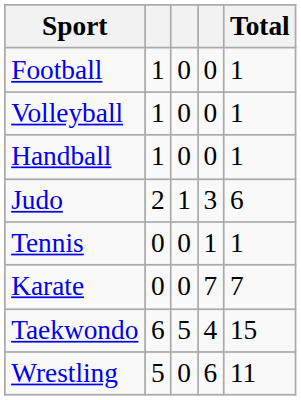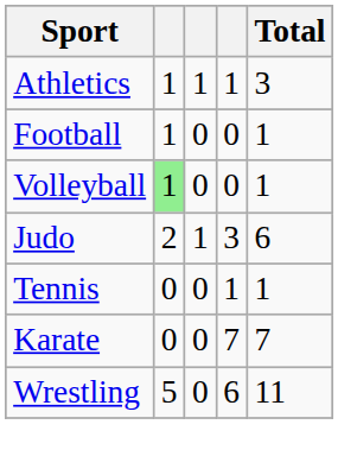+ row: Athletics | 1 | 1 | 1 | 3
Volleyball | column 2: no background -> lightgreen background
- row: Handball | 1 | 0 | 0 | 1
- row: Taekwondo | 6 | 5 | 4 | 15
